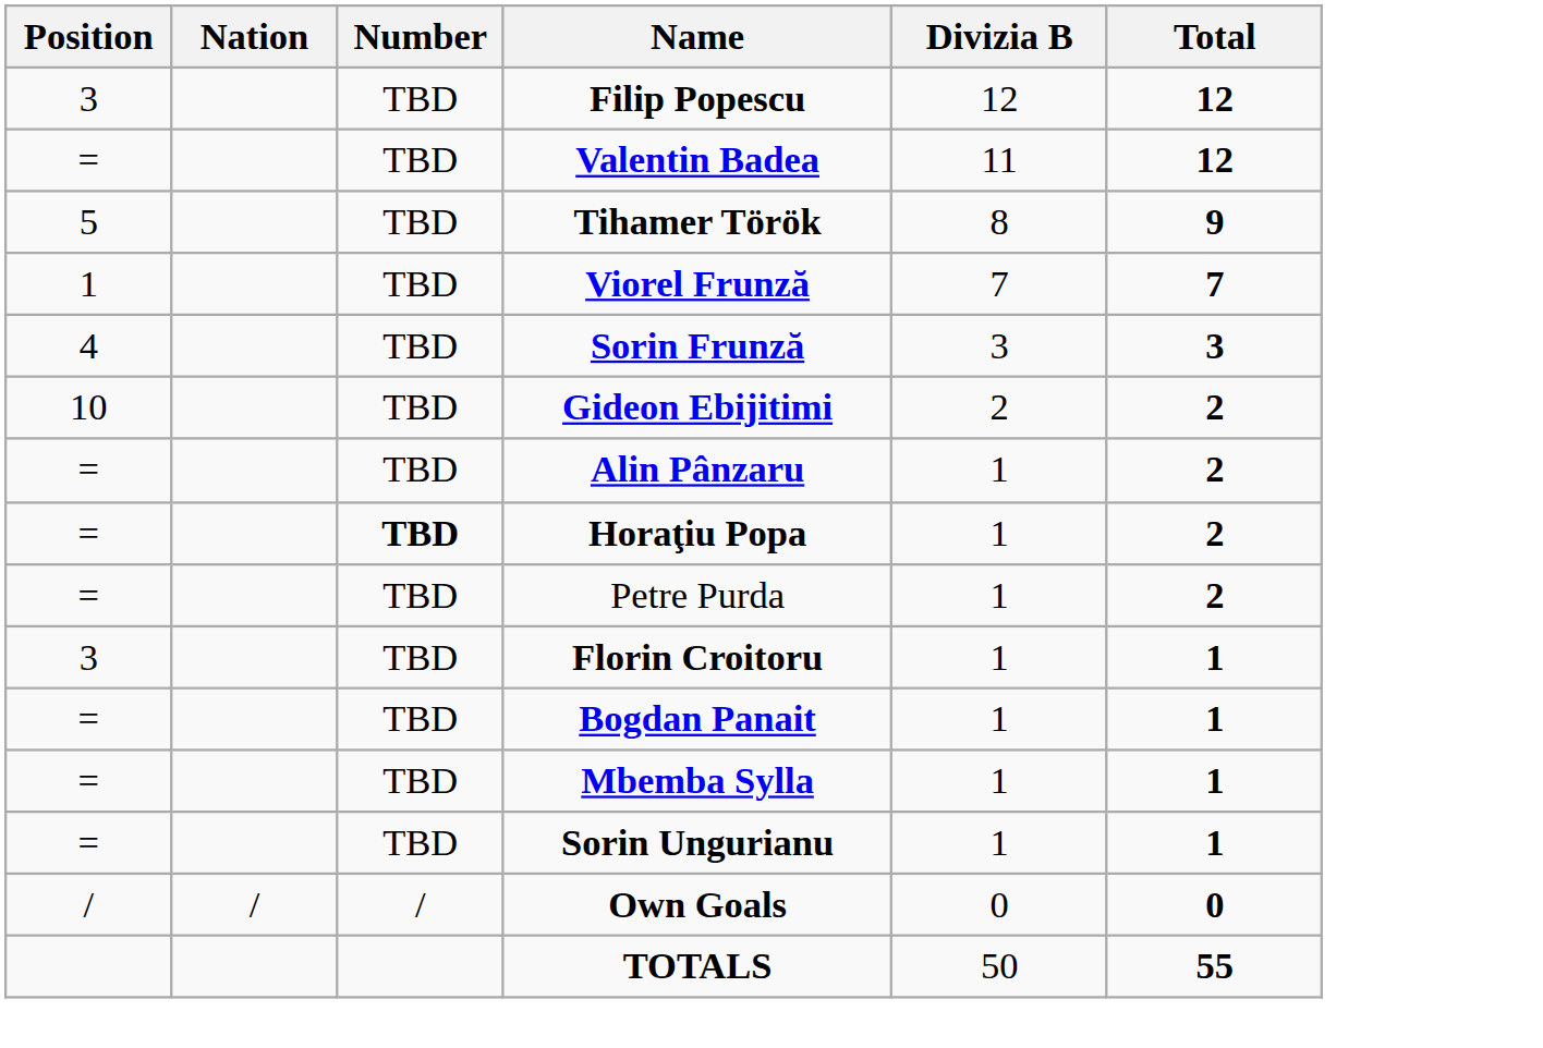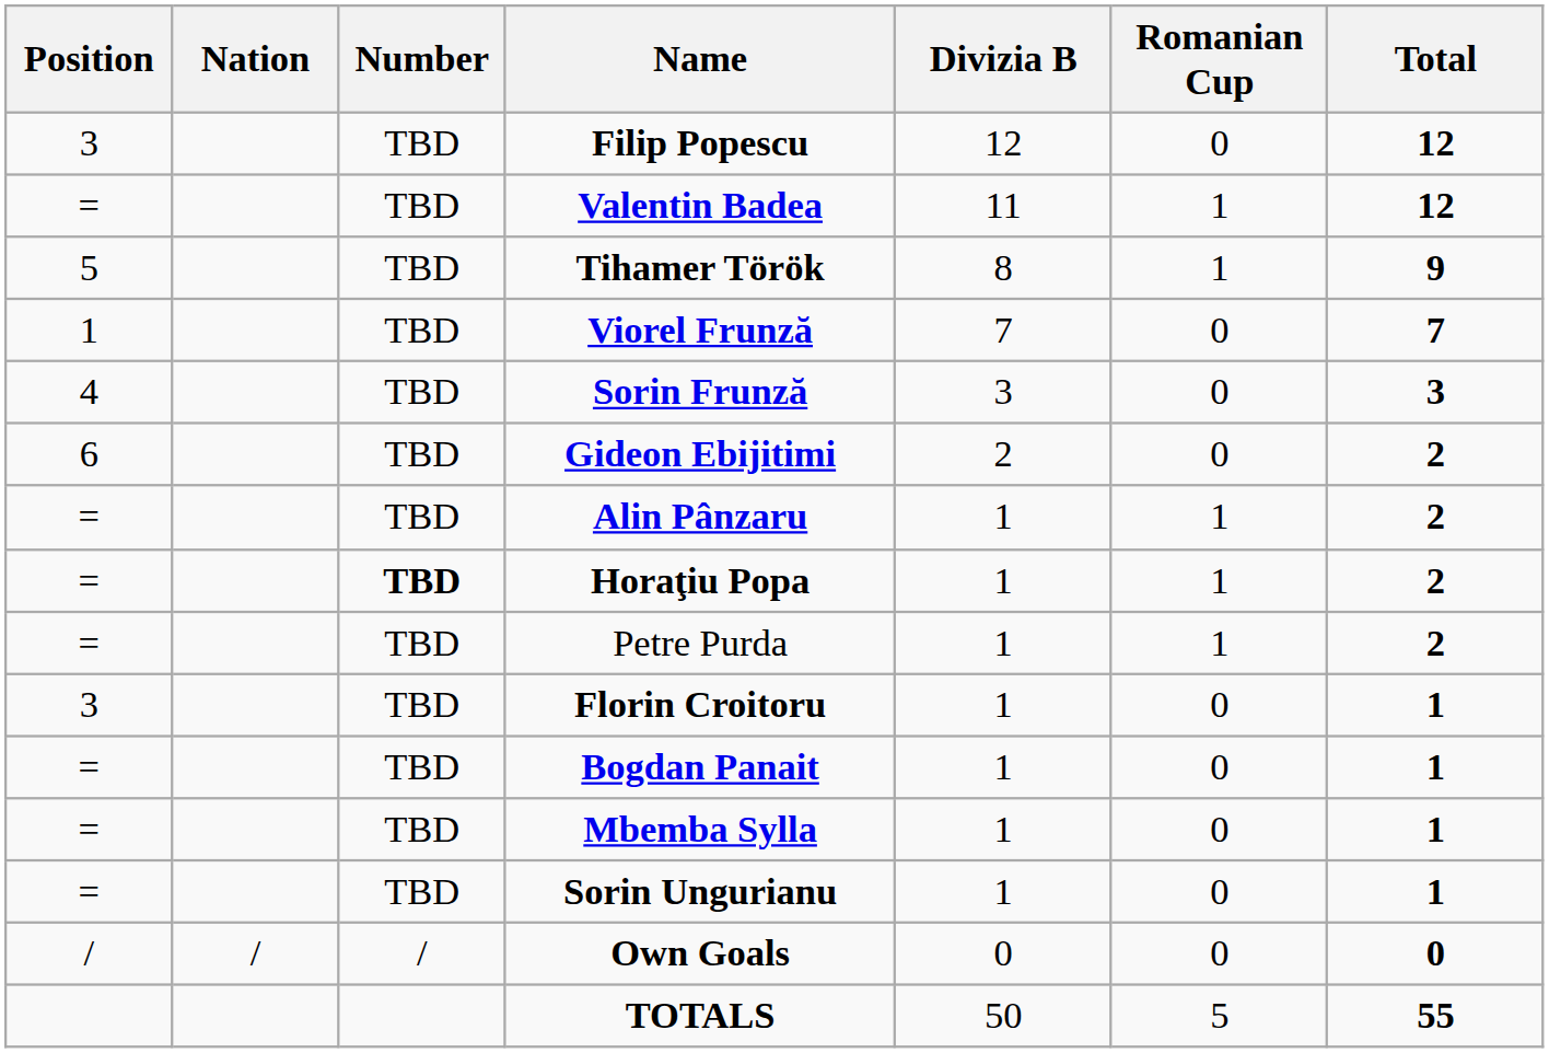+ column: Romanian Cup | 0 | 1 | 1 | 0 | 0 | 0 | 1 | 1 | 1 | 0 | 0 | 0 | 0 | 0 | 5
Gideon Ebijitimi | Position: 10 -> 6
